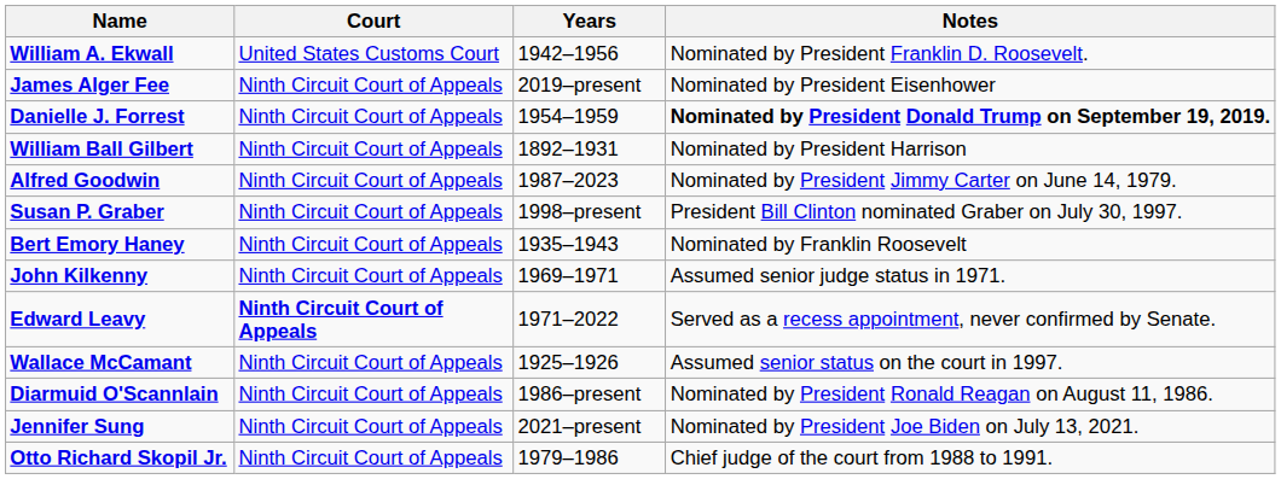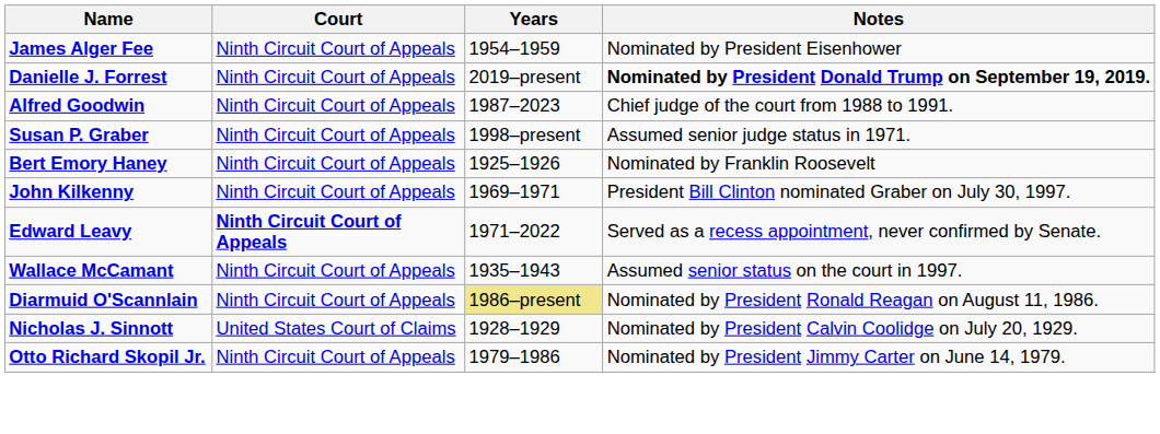- row: William A. Ekwall | United States Customs Court | 1942–1956 | Nominated by President Franklin D. Roosevelt.
James Alger Fee | Years: 2019–present -> 1954–1959
Danielle J. Forrest | Years: 1954–1959 -> 2019–present
- row: William Ball Gilbert | Ninth Circuit Court of Appeals | 1892–1931 | Nominated by President Harrison
Alfred Goodwin | Notes: Nominated by President Jimmy Carter on June 14, 1979. -> Chief judge of the court from 1988 to 1991.
Susan P. Graber | Notes: President Bill Clinton nominated Graber on July 30, 1997. -> Assumed senior judge status in 1971.
Bert Emory Haney | Years: 1935–1943 -> 1925–1926
John Kilkenny | Notes: Assumed senior judge status in 1971. -> President Bill Clinton nominated Graber on July 30, 1997.
Wallace McCamant | Years: 1925–1926 -> 1935–1943
Diarmuid O'Scannlain | Years: no background -> khaki background
+ row: Nicholas J. Sinnott | United States Court of Claims | 1928–1929 | Nominated by President Calvin Coolidge on July 20, 1929.
- row: Jennifer Sung | Ninth Circuit Court of Appeals | 2021–present | Nominated by President Joe Biden on July 13, 2021.
Otto Richard Skopil Jr. | Notes: Chief judge of the court from 1988 to 1991. -> Nominated by President Jimmy Carter on June 14, 1979.
